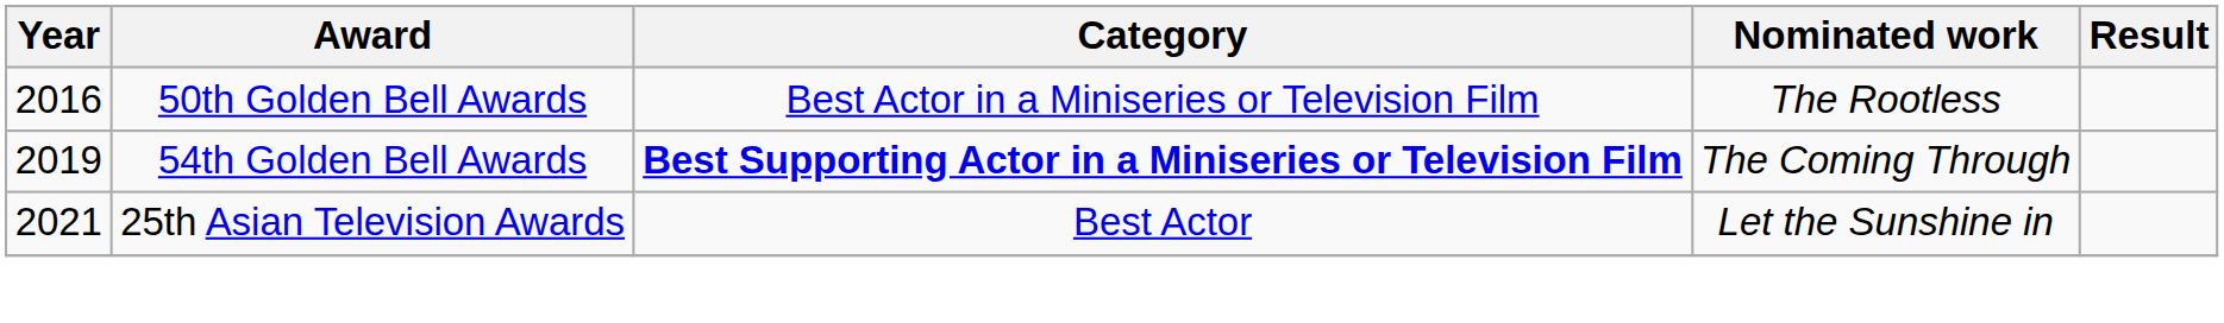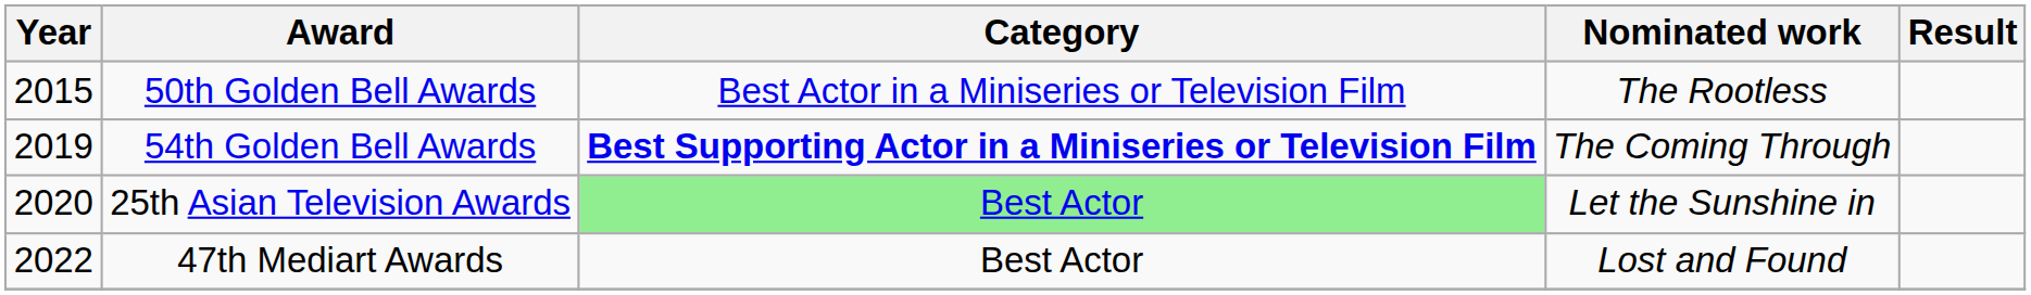50th Golden Bell Awards | Year: 2016 -> 2015
25th Asian Television Awards | Year: 2021 -> 2020
25th Asian Television Awards | Category: no background -> lightgreen background
+ row: 2022 | 47th Mediart Awards | Best Actor | Lost and Found
